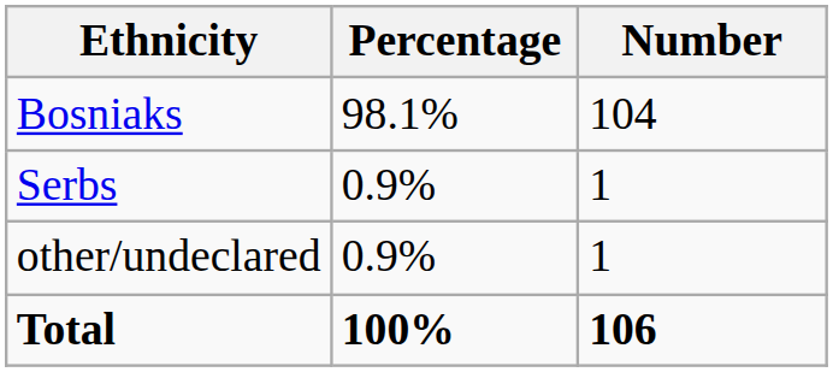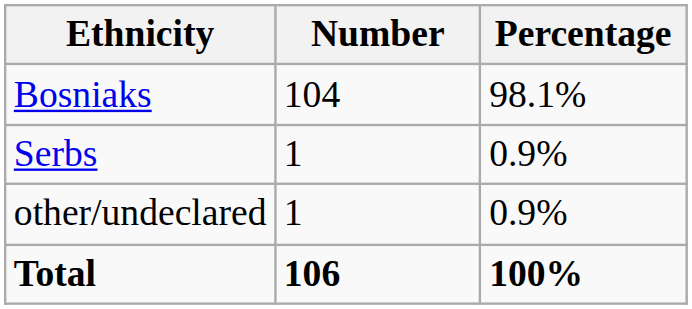columns swapped: Number <-> Percentage
